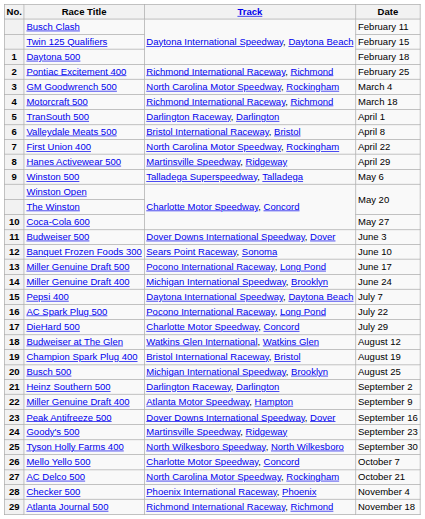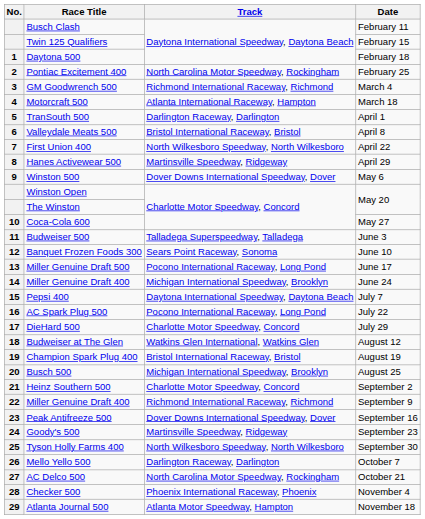Pontiac Excitement 400 | Track: Richmond International Raceway, Richmond -> North Carolina Motor Speedway, Rockingham
GM Goodwrench 500 | Track: North Carolina Motor Speedway, Rockingham -> Richmond International Raceway, Richmond
Motorcraft 500 | Track: Richmond International Raceway, Richmond -> Atlanta International Raceway, Hampton
First Union 400 | Track: North Carolina Motor Speedway, Rockingham -> North Wilkesboro Speedway, North Wilkesboro
Winston 500 | Track: Talladega Superspeedway, Talladega -> Dover Downs International Speedway, Dover
Budweiser 500 | Track: Dover Downs International Speedway, Dover -> Talladega Superspeedway, Talladega
Heinz Southern 500 | Track: Darlington Raceway, Darlington -> Charlotte Motor Speedway, Concord
Miller Genuine Draft 400 / September 9 | Track: Atlanta Motor Speedway, Hampton -> Richmond International Raceway, Richmond
Mello Yello 500 | Track: Charlotte Motor Speedway, Concord -> Darlington Raceway, Darlington
Atlanta Journal 500 | Track: Richmond International Raceway, Richmond -> Atlanta Motor Speedway, Hampton
